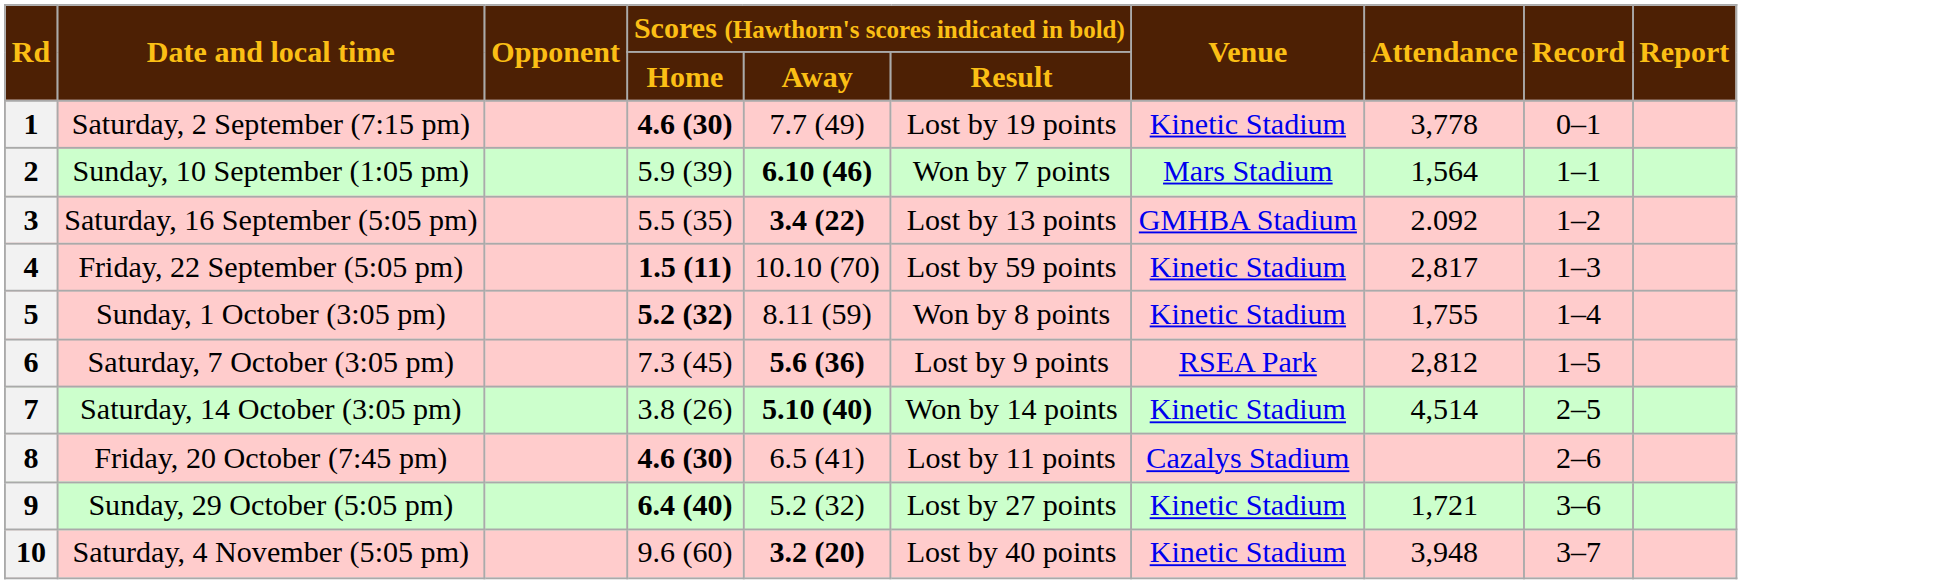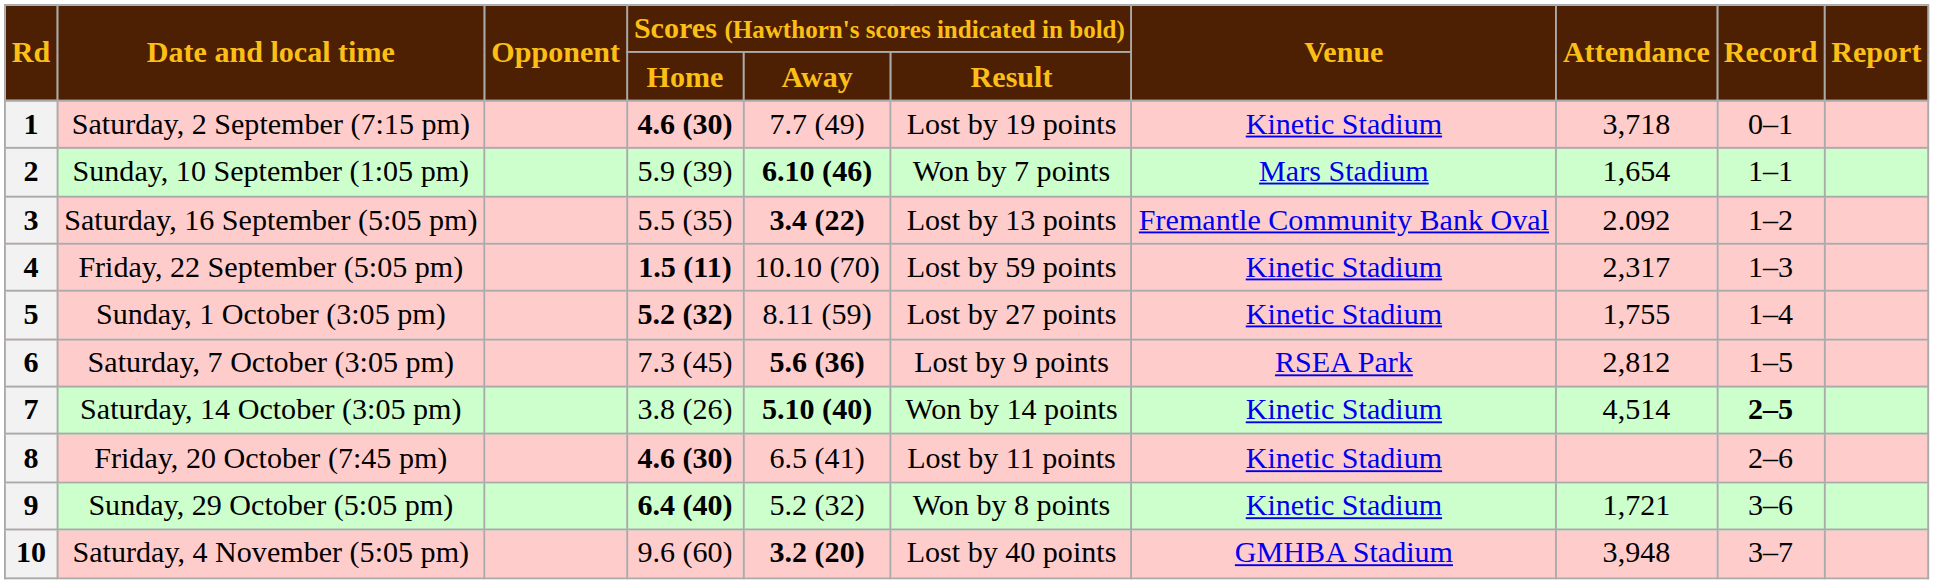1 | Attendance: 3,778 -> 3,718
2 | Attendance: 1,564 -> 1,654
3 | Venue: GMHBA Stadium -> Fremantle Community Bank Oval
4 | Attendance: 2,817 -> 2,317
5 | Scores (Hawthorn's scores indicated in bold) / Result: Won by 8 points -> Lost by 27 points
7 | Record: normal -> bold
8 | Venue: Cazalys Stadium -> Kinetic Stadium
9 | Scores (Hawthorn's scores indicated in bold) / Result: Lost by 27 points -> Won by 8 points
10 | Venue: Kinetic Stadium -> GMHBA Stadium
